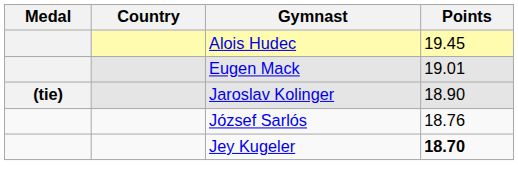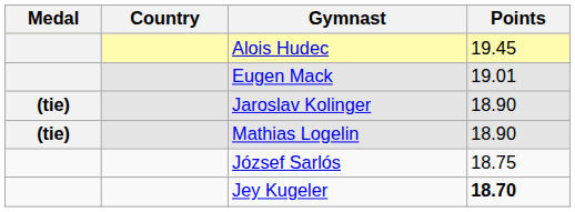+ row: (tie) | Mathias Logelin | 18.90
József Sarlós | Points: 18.76 -> 18.75
